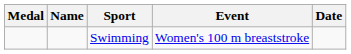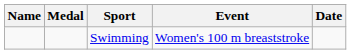columns swapped: Medal <-> Name
